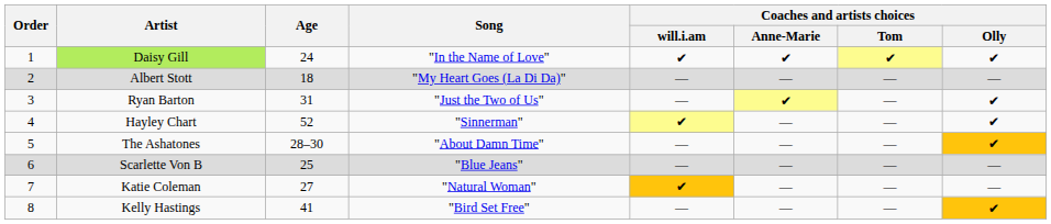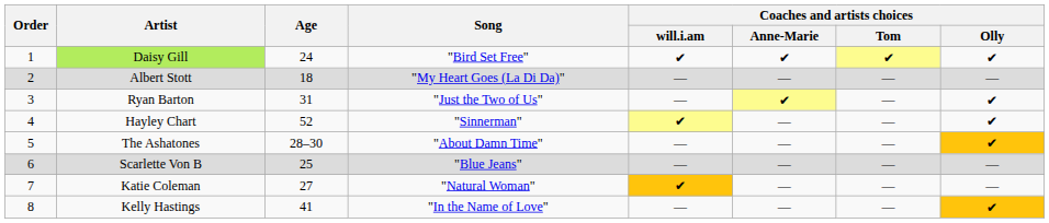Daisy Gill | Song: "In the Name of Love" -> "Bird Set Free"
Kelly Hastings | Song: "Bird Set Free" -> "In the Name of Love"
